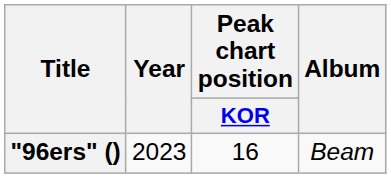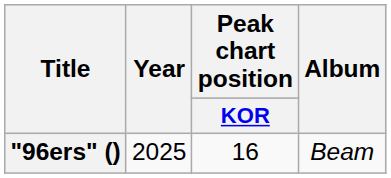"96ers" () | Year: 2023 -> 2025
